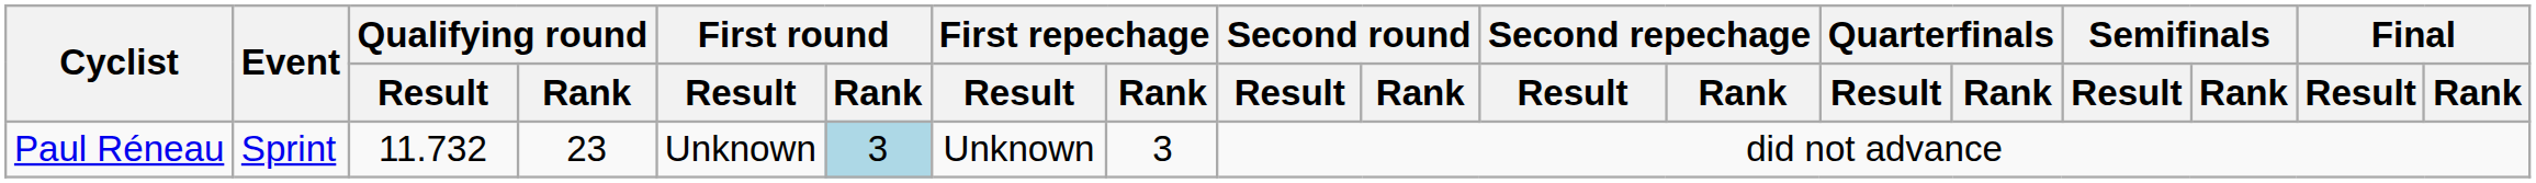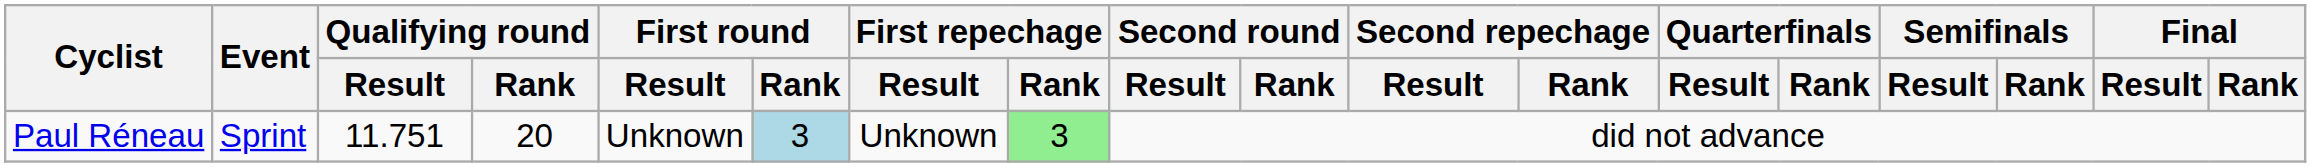Paul Réneau | Qualifying round / Result: 11.732 -> 11.751
Paul Réneau | Qualifying round / Rank: 23 -> 20
Paul Réneau | First repechage / Rank: no background -> lightgreen background
